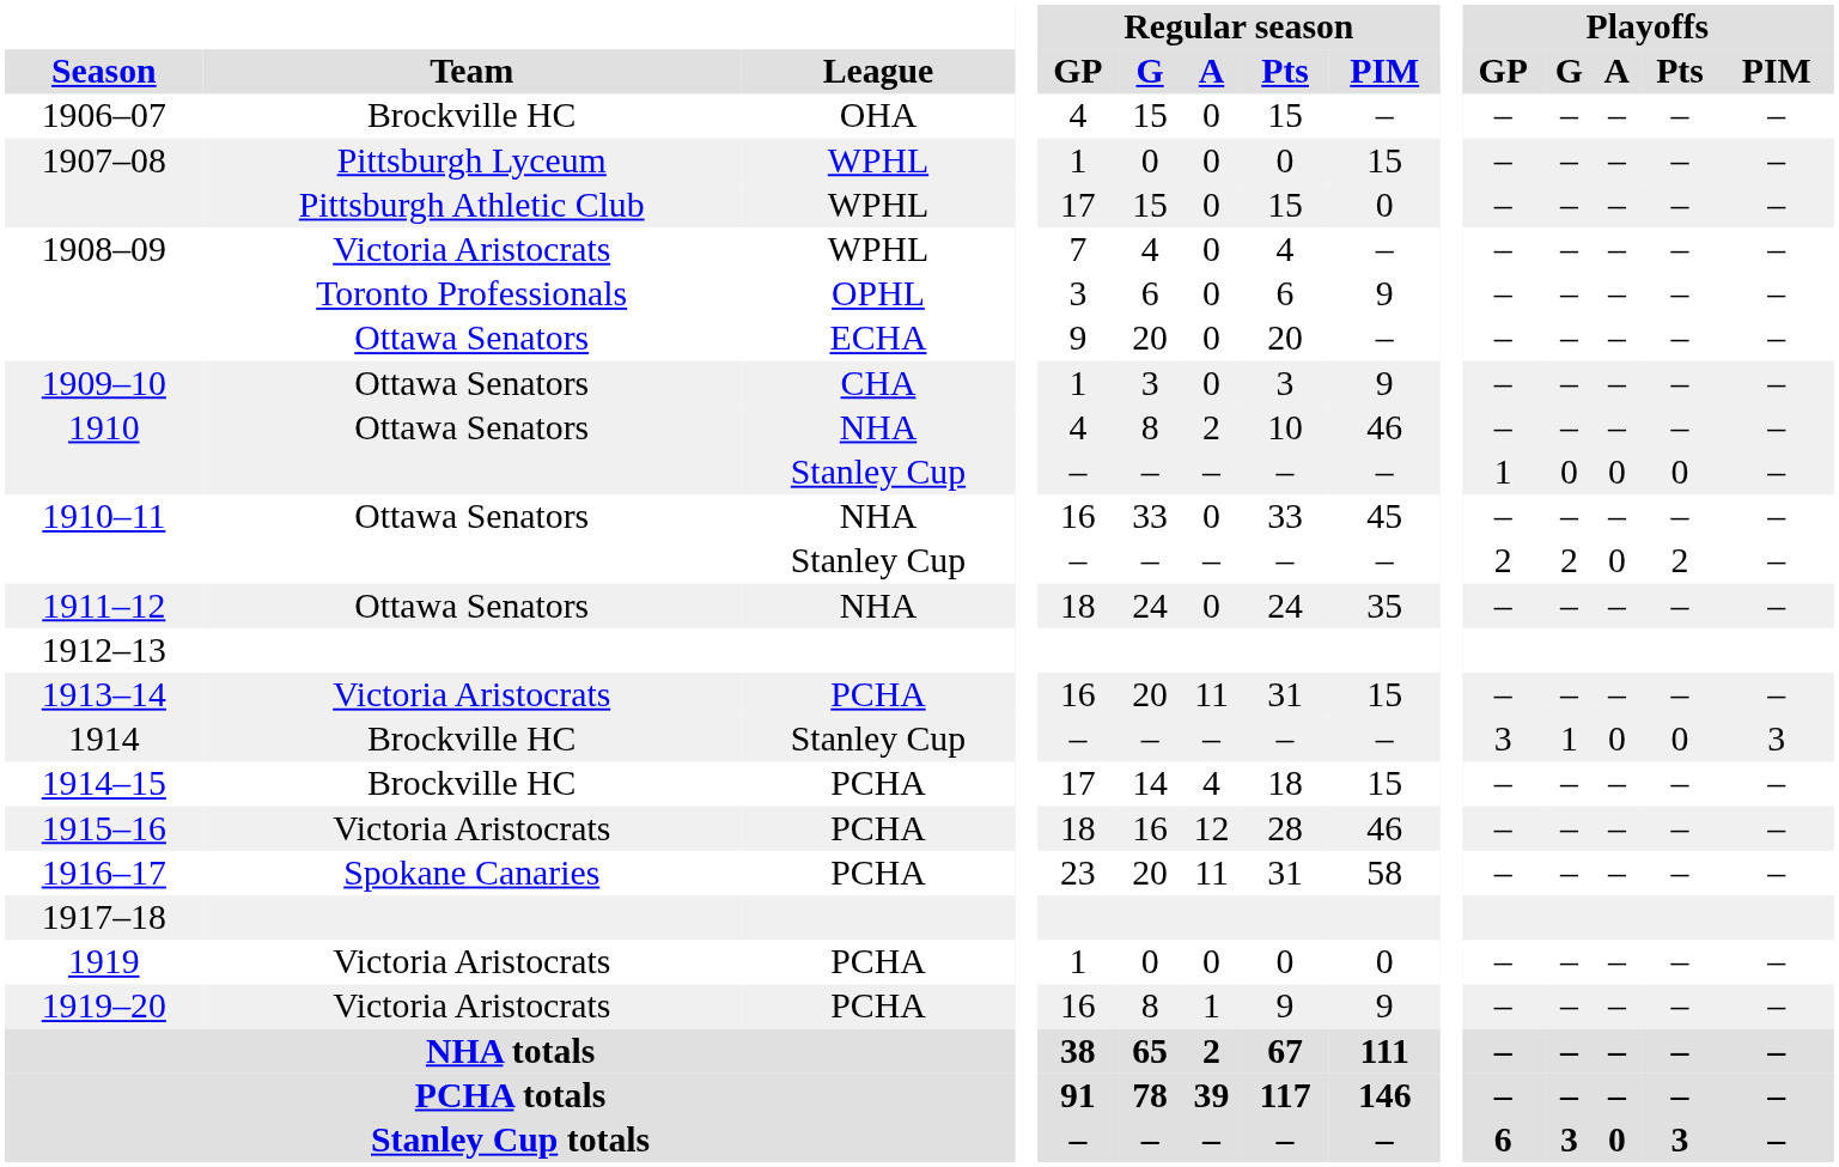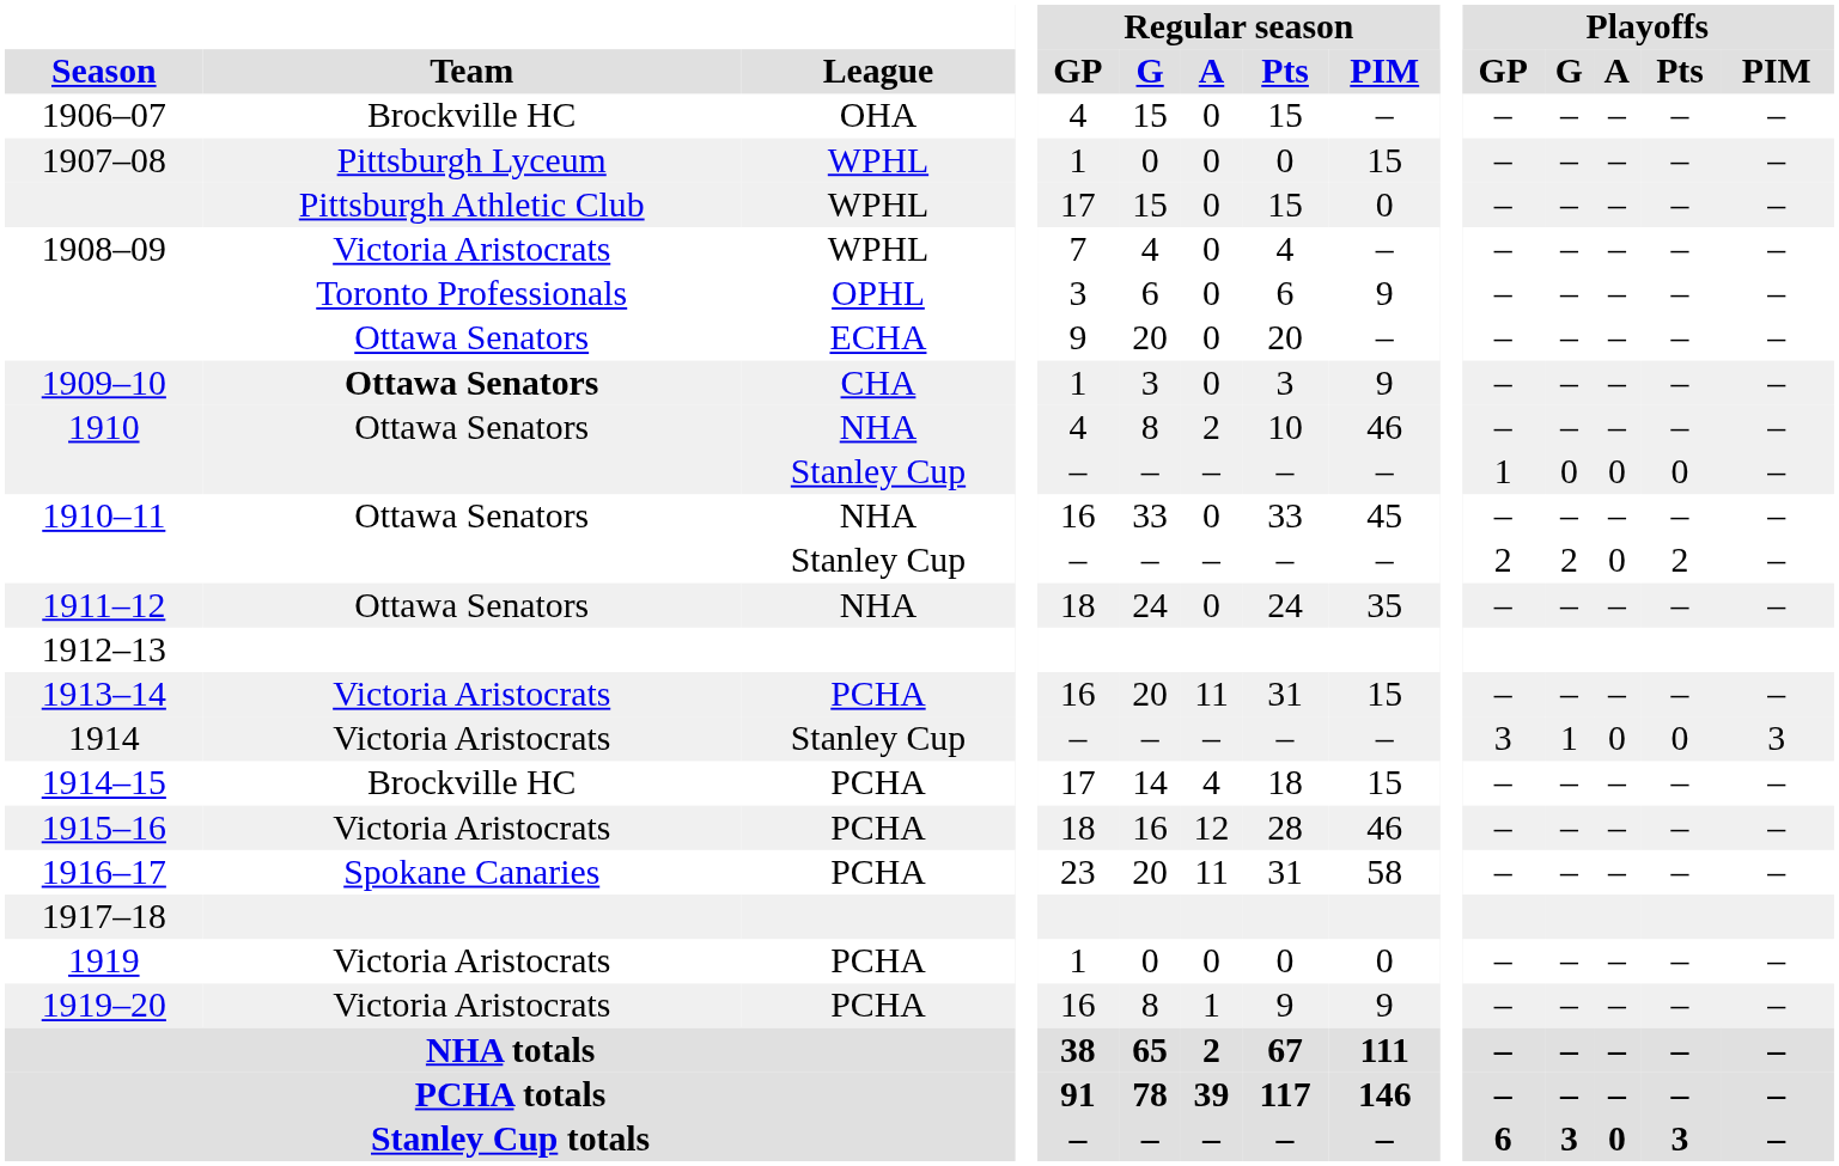1909–10 | Team: normal -> bold
1914 | Team: Brockville HC -> Victoria Aristocrats
